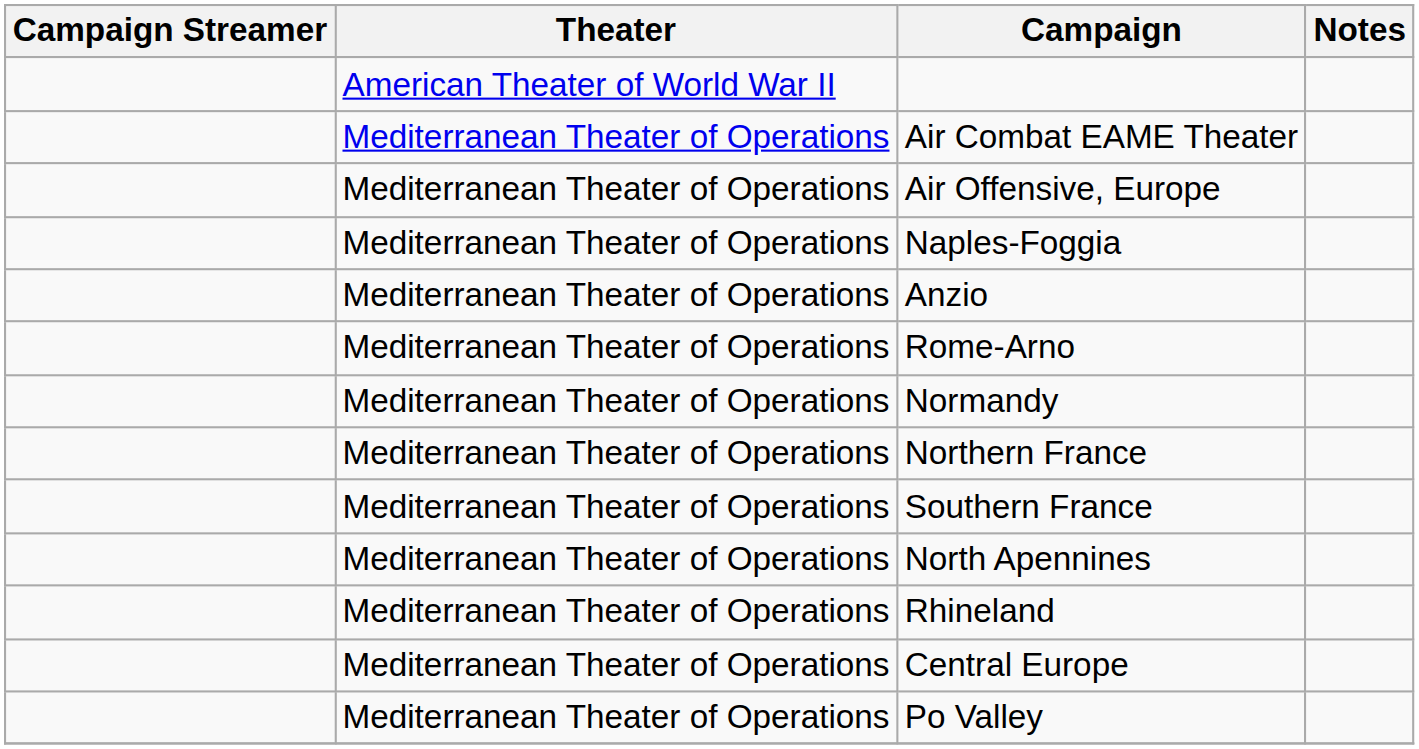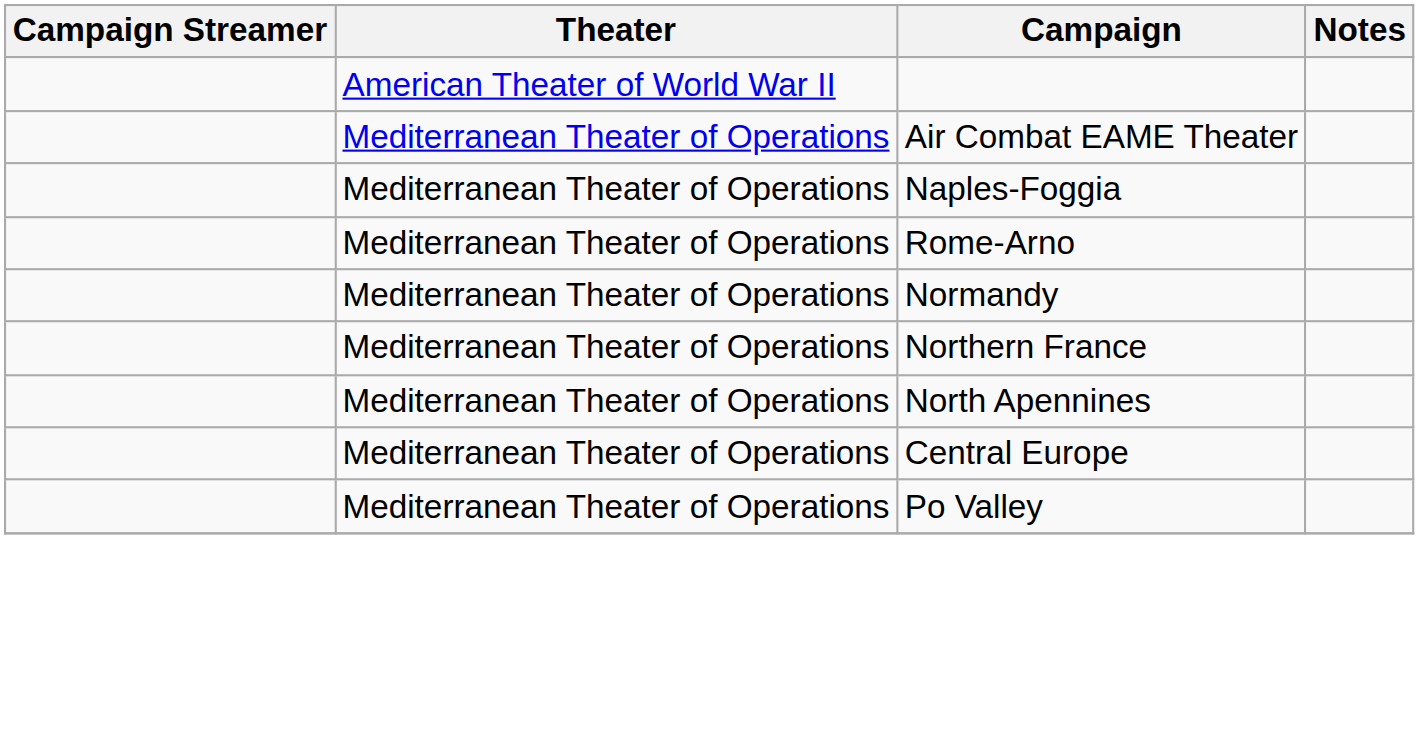- row: Mediterranean Theater of Operations | Air Offensive, Europe
- row: Mediterranean Theater of Operations | Anzio
- row: Mediterranean Theater of Operations | Southern France
- row: Mediterranean Theater of Operations | Rhineland
